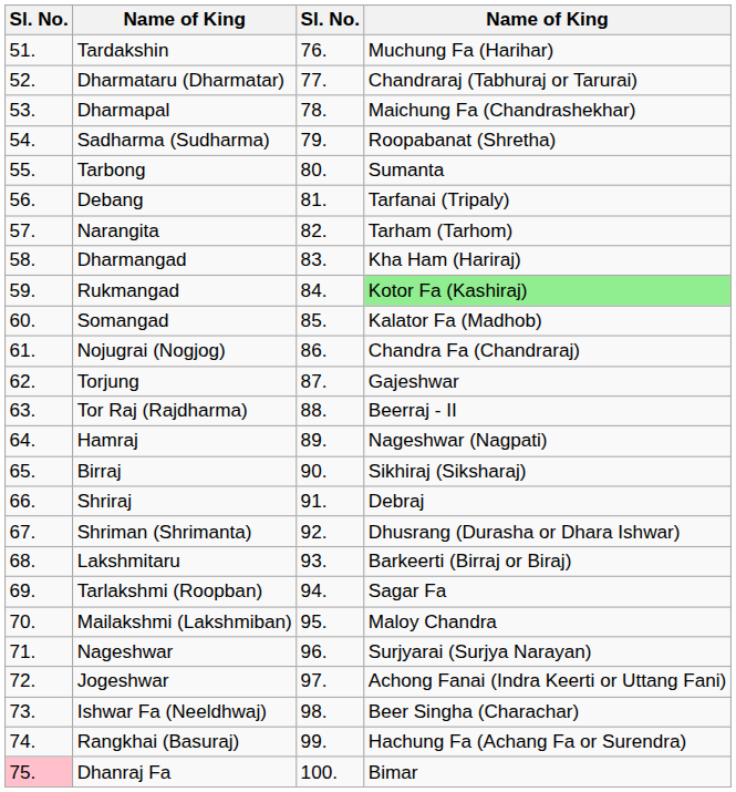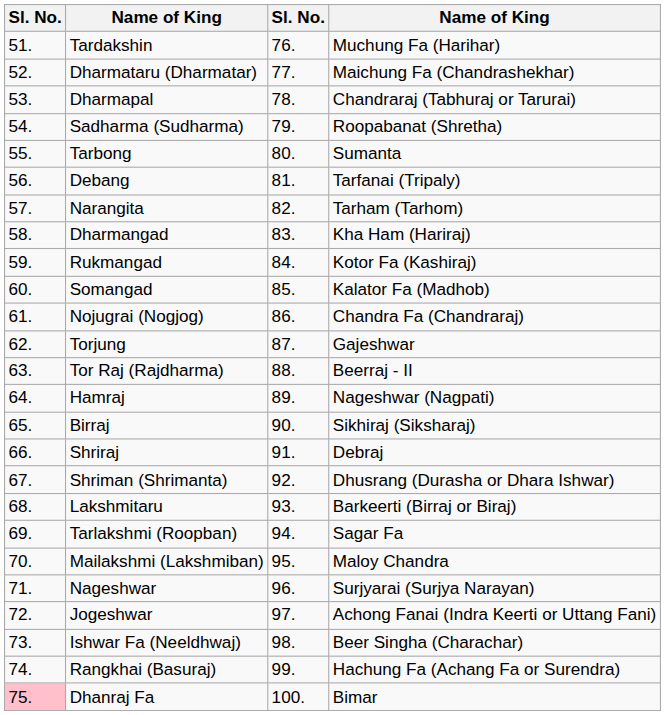Dharmataru (Dharmatar) | column 4: Chandraraj (Tabhuraj or Tarurai) -> Maichung Fa (Chandrashekhar)
Dharmapal | column 4: Maichung Fa (Chandrashekhar) -> Chandraraj (Tabhuraj or Tarurai)
Rukmangad | column 4: lightgreen background -> no background
